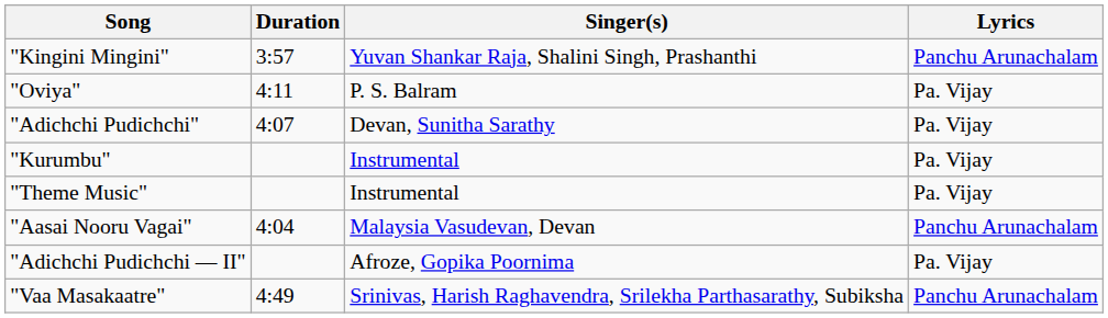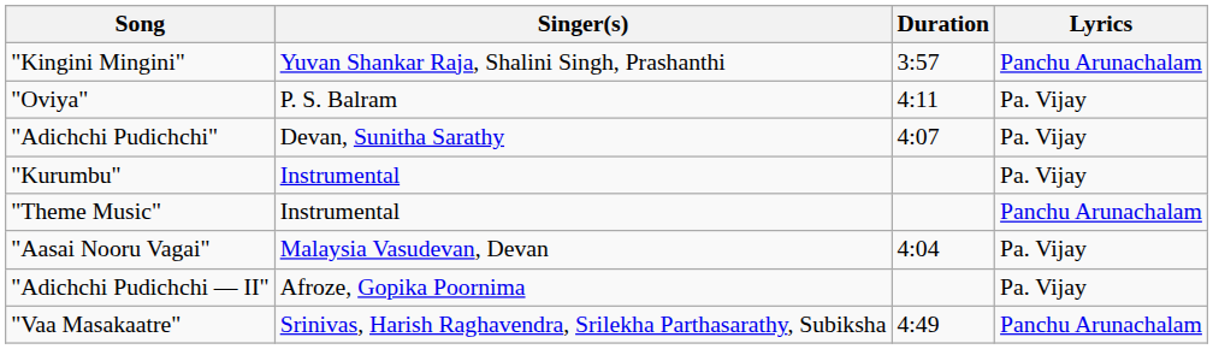columns swapped: Singer(s) <-> Duration
"Theme Music" | Lyrics: Pa. Vijay -> Panchu Arunachalam
"Aasai Nooru Vagai" | Lyrics: Panchu Arunachalam -> Pa. Vijay
